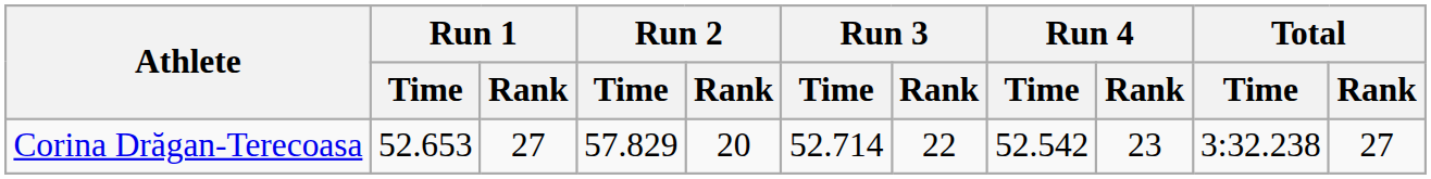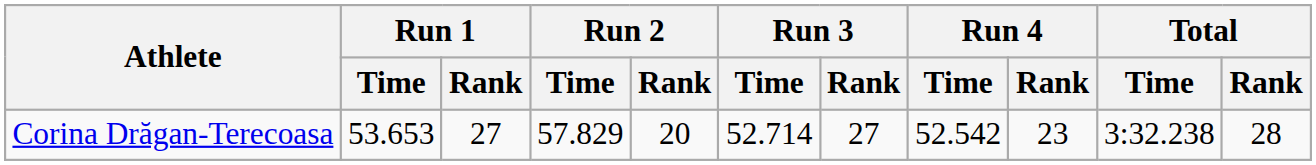Corina Drăgan-Terecoasa | Run 1 / Time: 52.653 -> 53.653
Corina Drăgan-Terecoasa | Run 3 / Rank: 22 -> 27
Corina Drăgan-Terecoasa | Total / Rank: 27 -> 28
